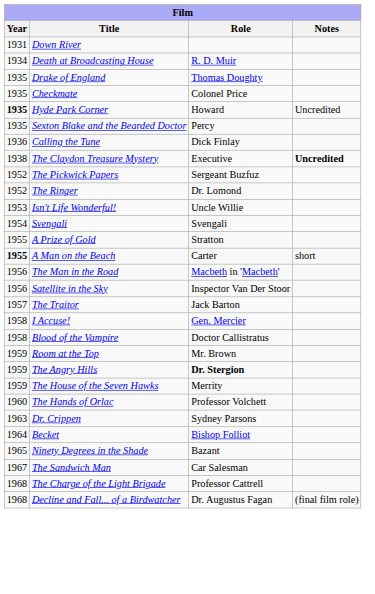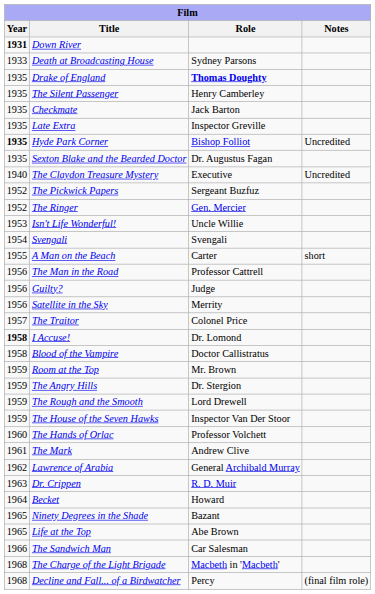Down River | Year: normal -> bold
Death at Broadcasting House | Year: 1934 -> 1933
Death at Broadcasting House | Role: R. D. Muir -> Sydney Parsons
Drake of England | Role: normal -> bold
+ row: 1935 | The Silent Passenger | Henry Camberley
Checkmate | Role: Colonel Price -> Jack Barton
+ row: 1935 | Late Extra | Inspector Greville
Hyde Park Corner | Role: Howard -> Bishop Folliot
Sexton Blake and the Bearded Doctor | Role: Percy -> Dr. Augustus Fagan
- row: 1936 | Calling the Tune | Dick Finlay
The Claydon Treasure Mystery | Year: 1938 -> 1940
The Claydon Treasure Mystery | Notes: bold -> normal
The Ringer | Role: Dr. Lomond -> Gen. Mercier
- row: 1955 | A Prize of Gold | Stratton
A Man on the Beach | Year: bold -> normal
The Man in the Road | Role: Macbeth in 'Macbeth' -> Professor Cattrell
+ row: 1956 | Guilty? | Judge
Satellite in the Sky | Role: Inspector Van Der Stoor -> Merrity
The Traitor | Role: Jack Barton -> Colonel Price
I Accuse! | Year: normal -> bold
I Accuse! | Role: Gen. Mercier -> Dr. Lomond
The Angry Hills | Role: bold -> normal
+ row: 1959 | The Rough and the Smooth | Lord Drewell
The House of the Seven Hawks | Role: Merrity -> Inspector Van Der Stoor
+ row: 1961 | The Mark | Andrew Clive
+ row: 1962 | Lawrence of Arabia | General Archibald Murray
Dr. Crippen | Role: Sydney Parsons -> R. D. Muir
Becket | Role: Bishop Folliot -> Howard
+ row: 1965 | Life at the Top | Abe Brown
The Sandwich Man | Year: 1967 -> 1966
The Charge of the Light Brigade | Role: Professor Cattrell -> Macbeth in 'Macbeth'
Decline and Fall... of a Birdwatcher | Role: Dr. Augustus Fagan -> Percy
